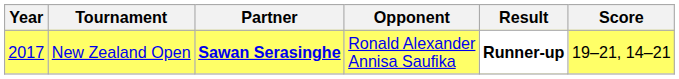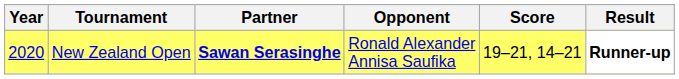columns swapped: Score <-> Result
New Zealand Open | Year: 2017 -> 2020
